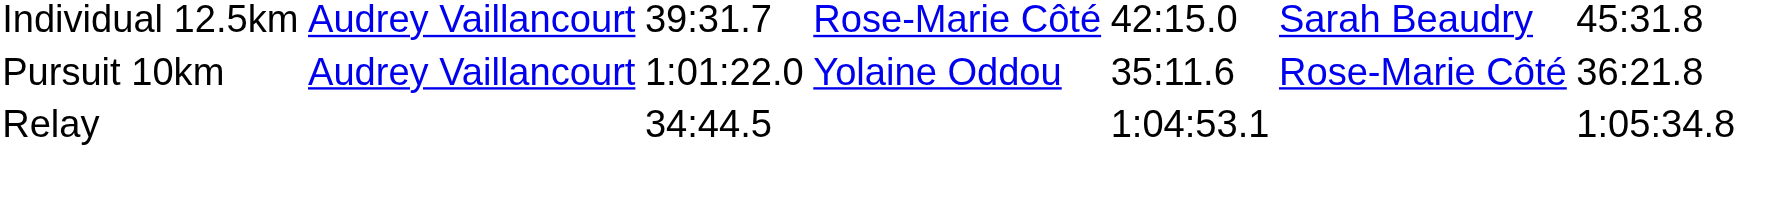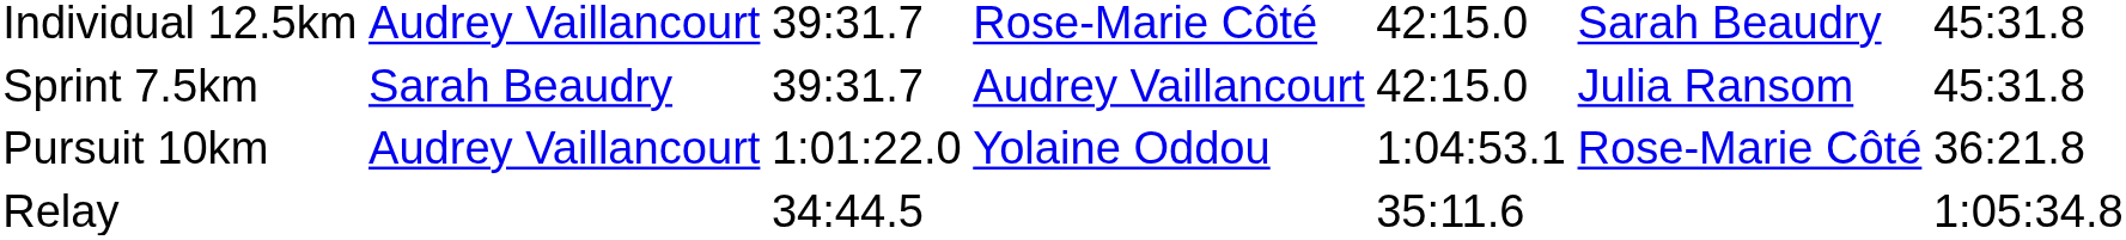+ row: Sprint 7.5km | Sarah Beaudry | 39:31.7 | Audrey Vaillancourt | 42:15.0 | Julia Ransom | 45:31.8
Pursuit 10km | column 5: 35:11.6 -> 1:04:53.1
Relay | column 5: 1:04:53.1 -> 35:11.6
